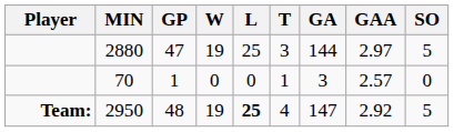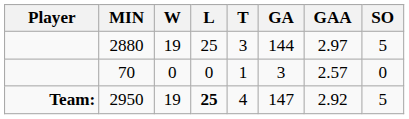- column: GP | 47 | 1 | 48
